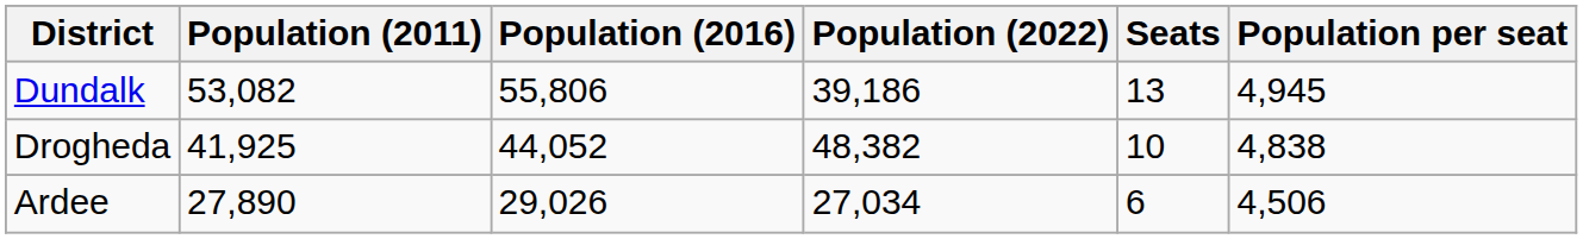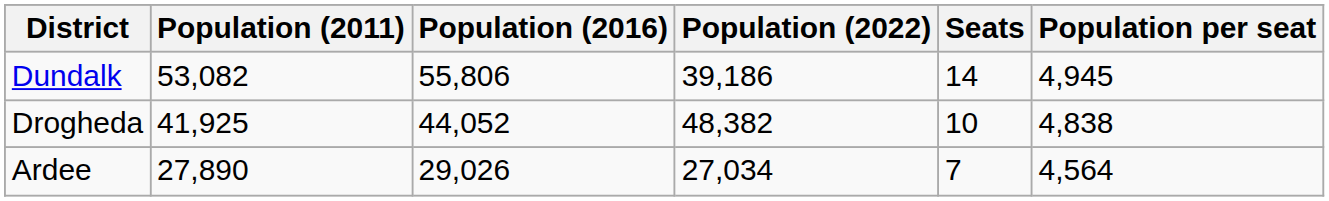Dundalk | Seats: 13 -> 14
Ardee | Seats: 6 -> 7
Ardee | Population per seat: 4,506 -> 4,564
